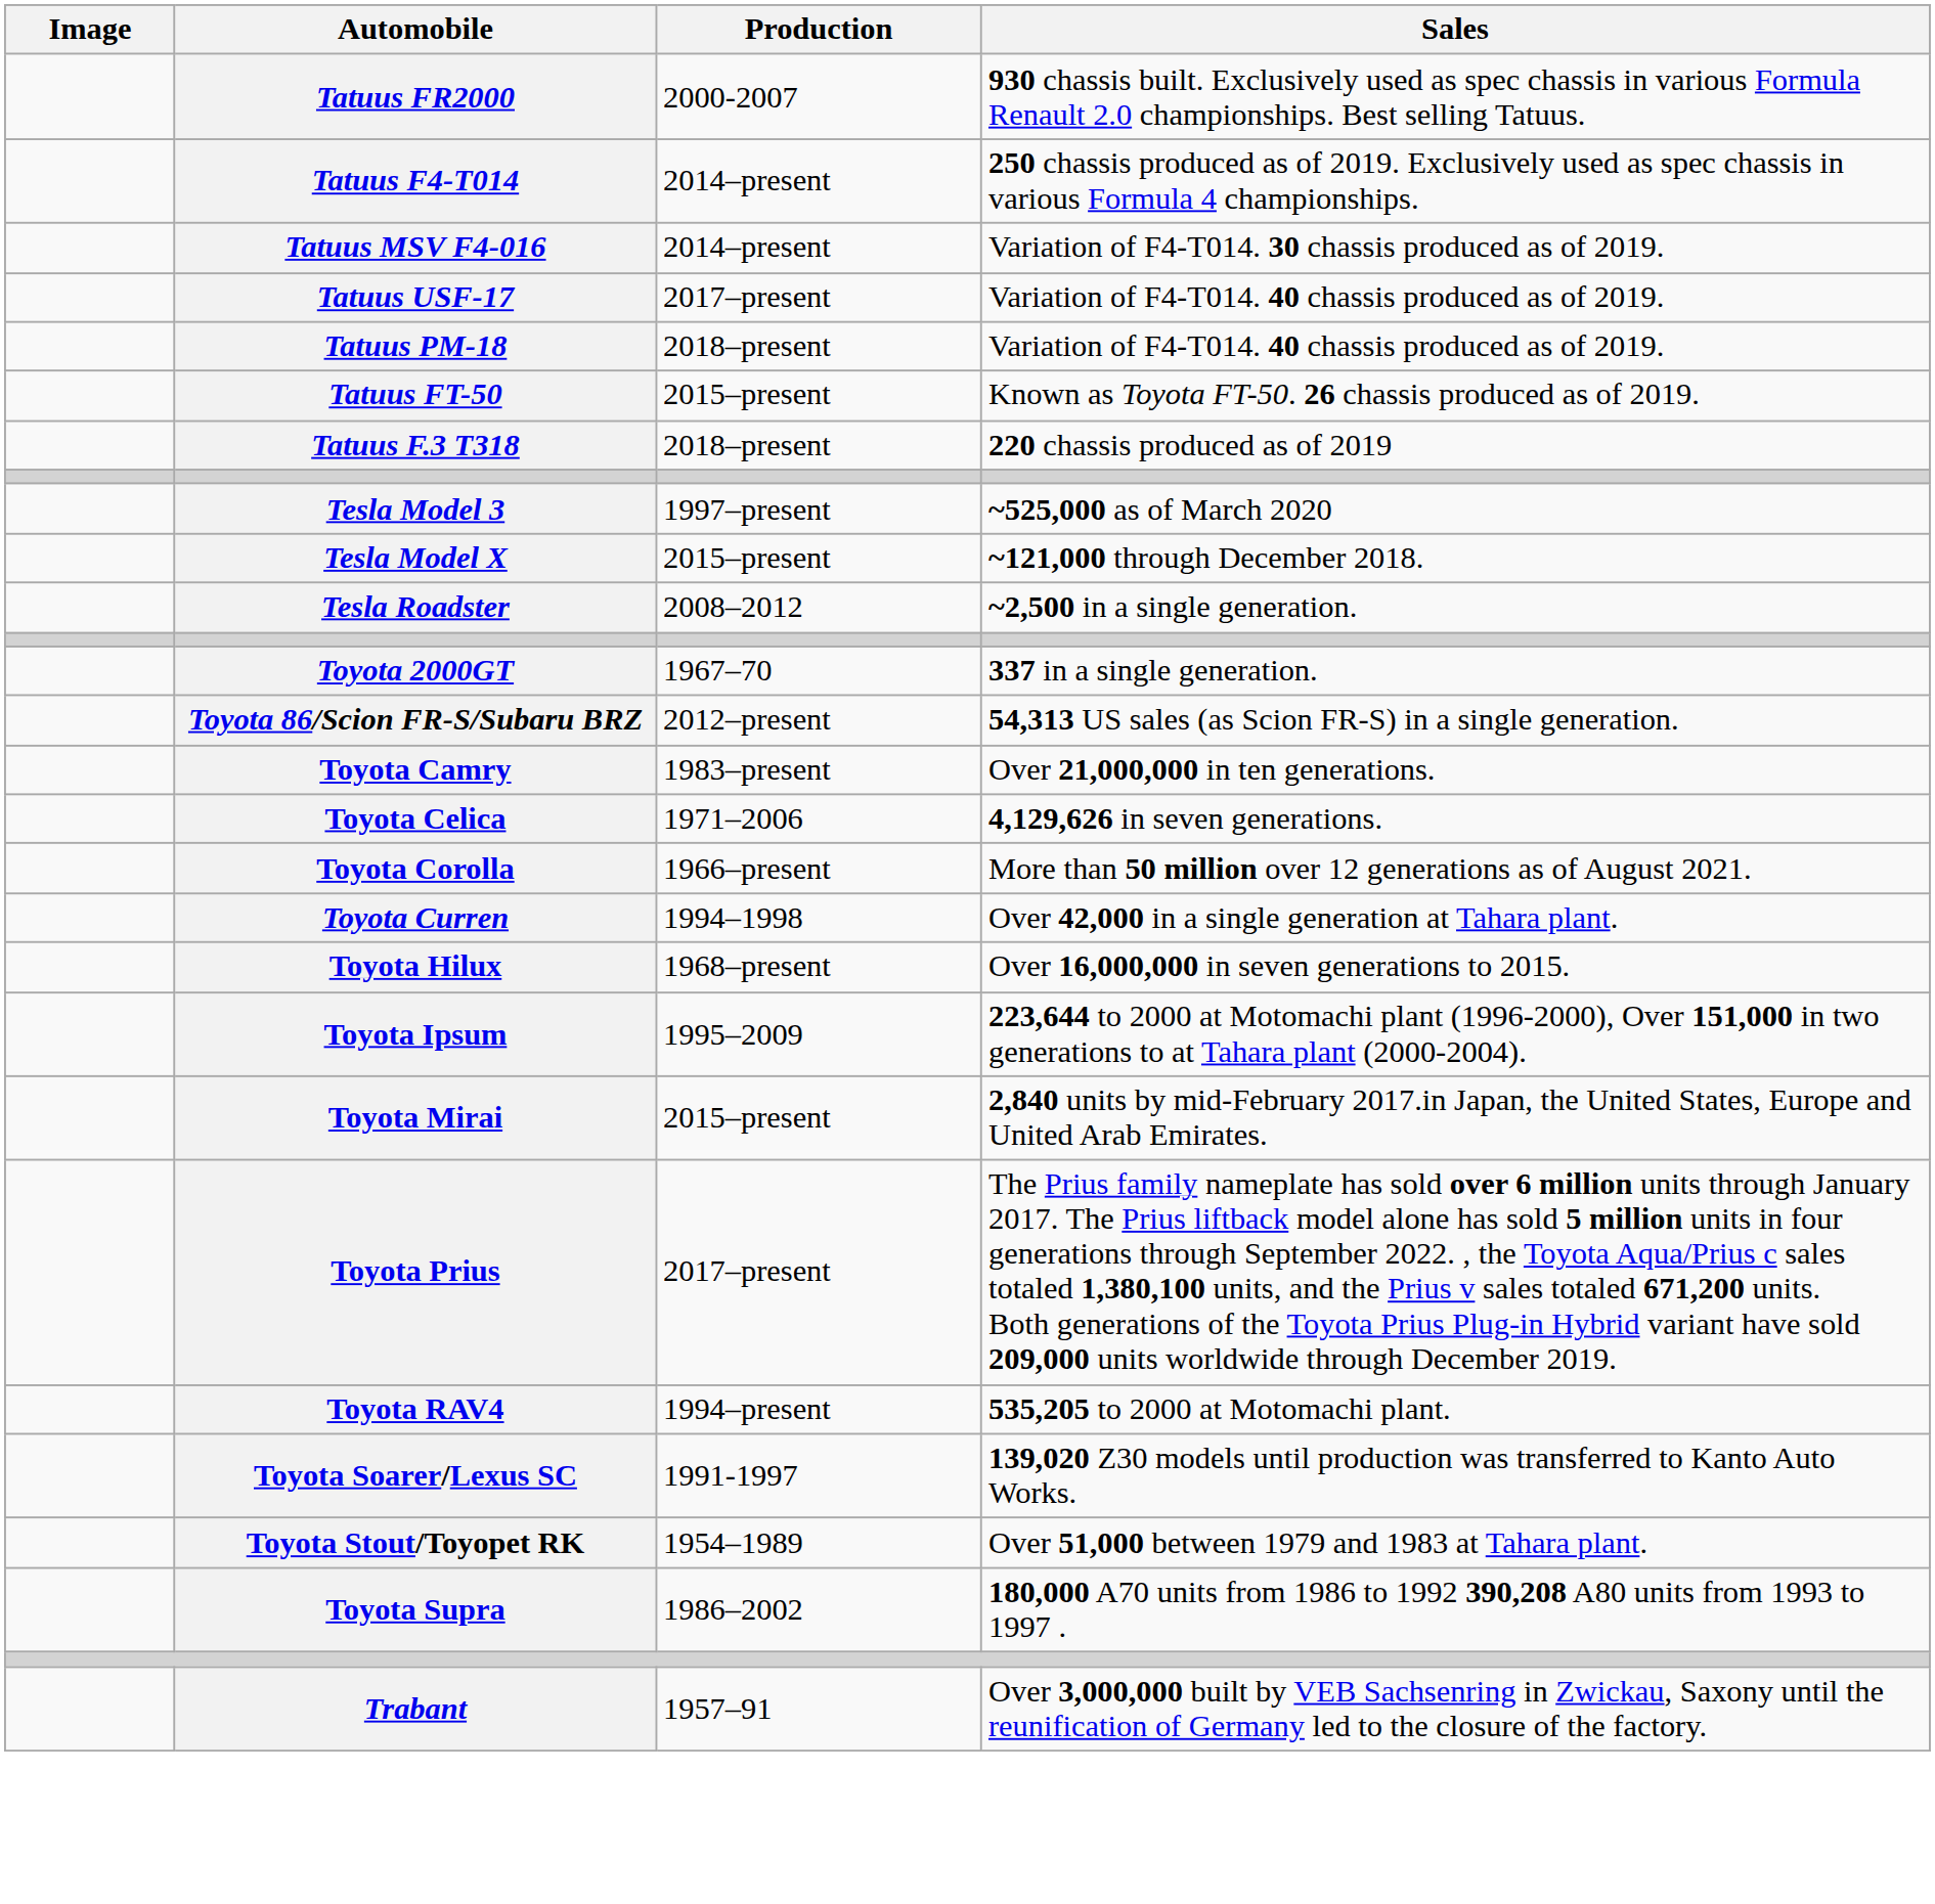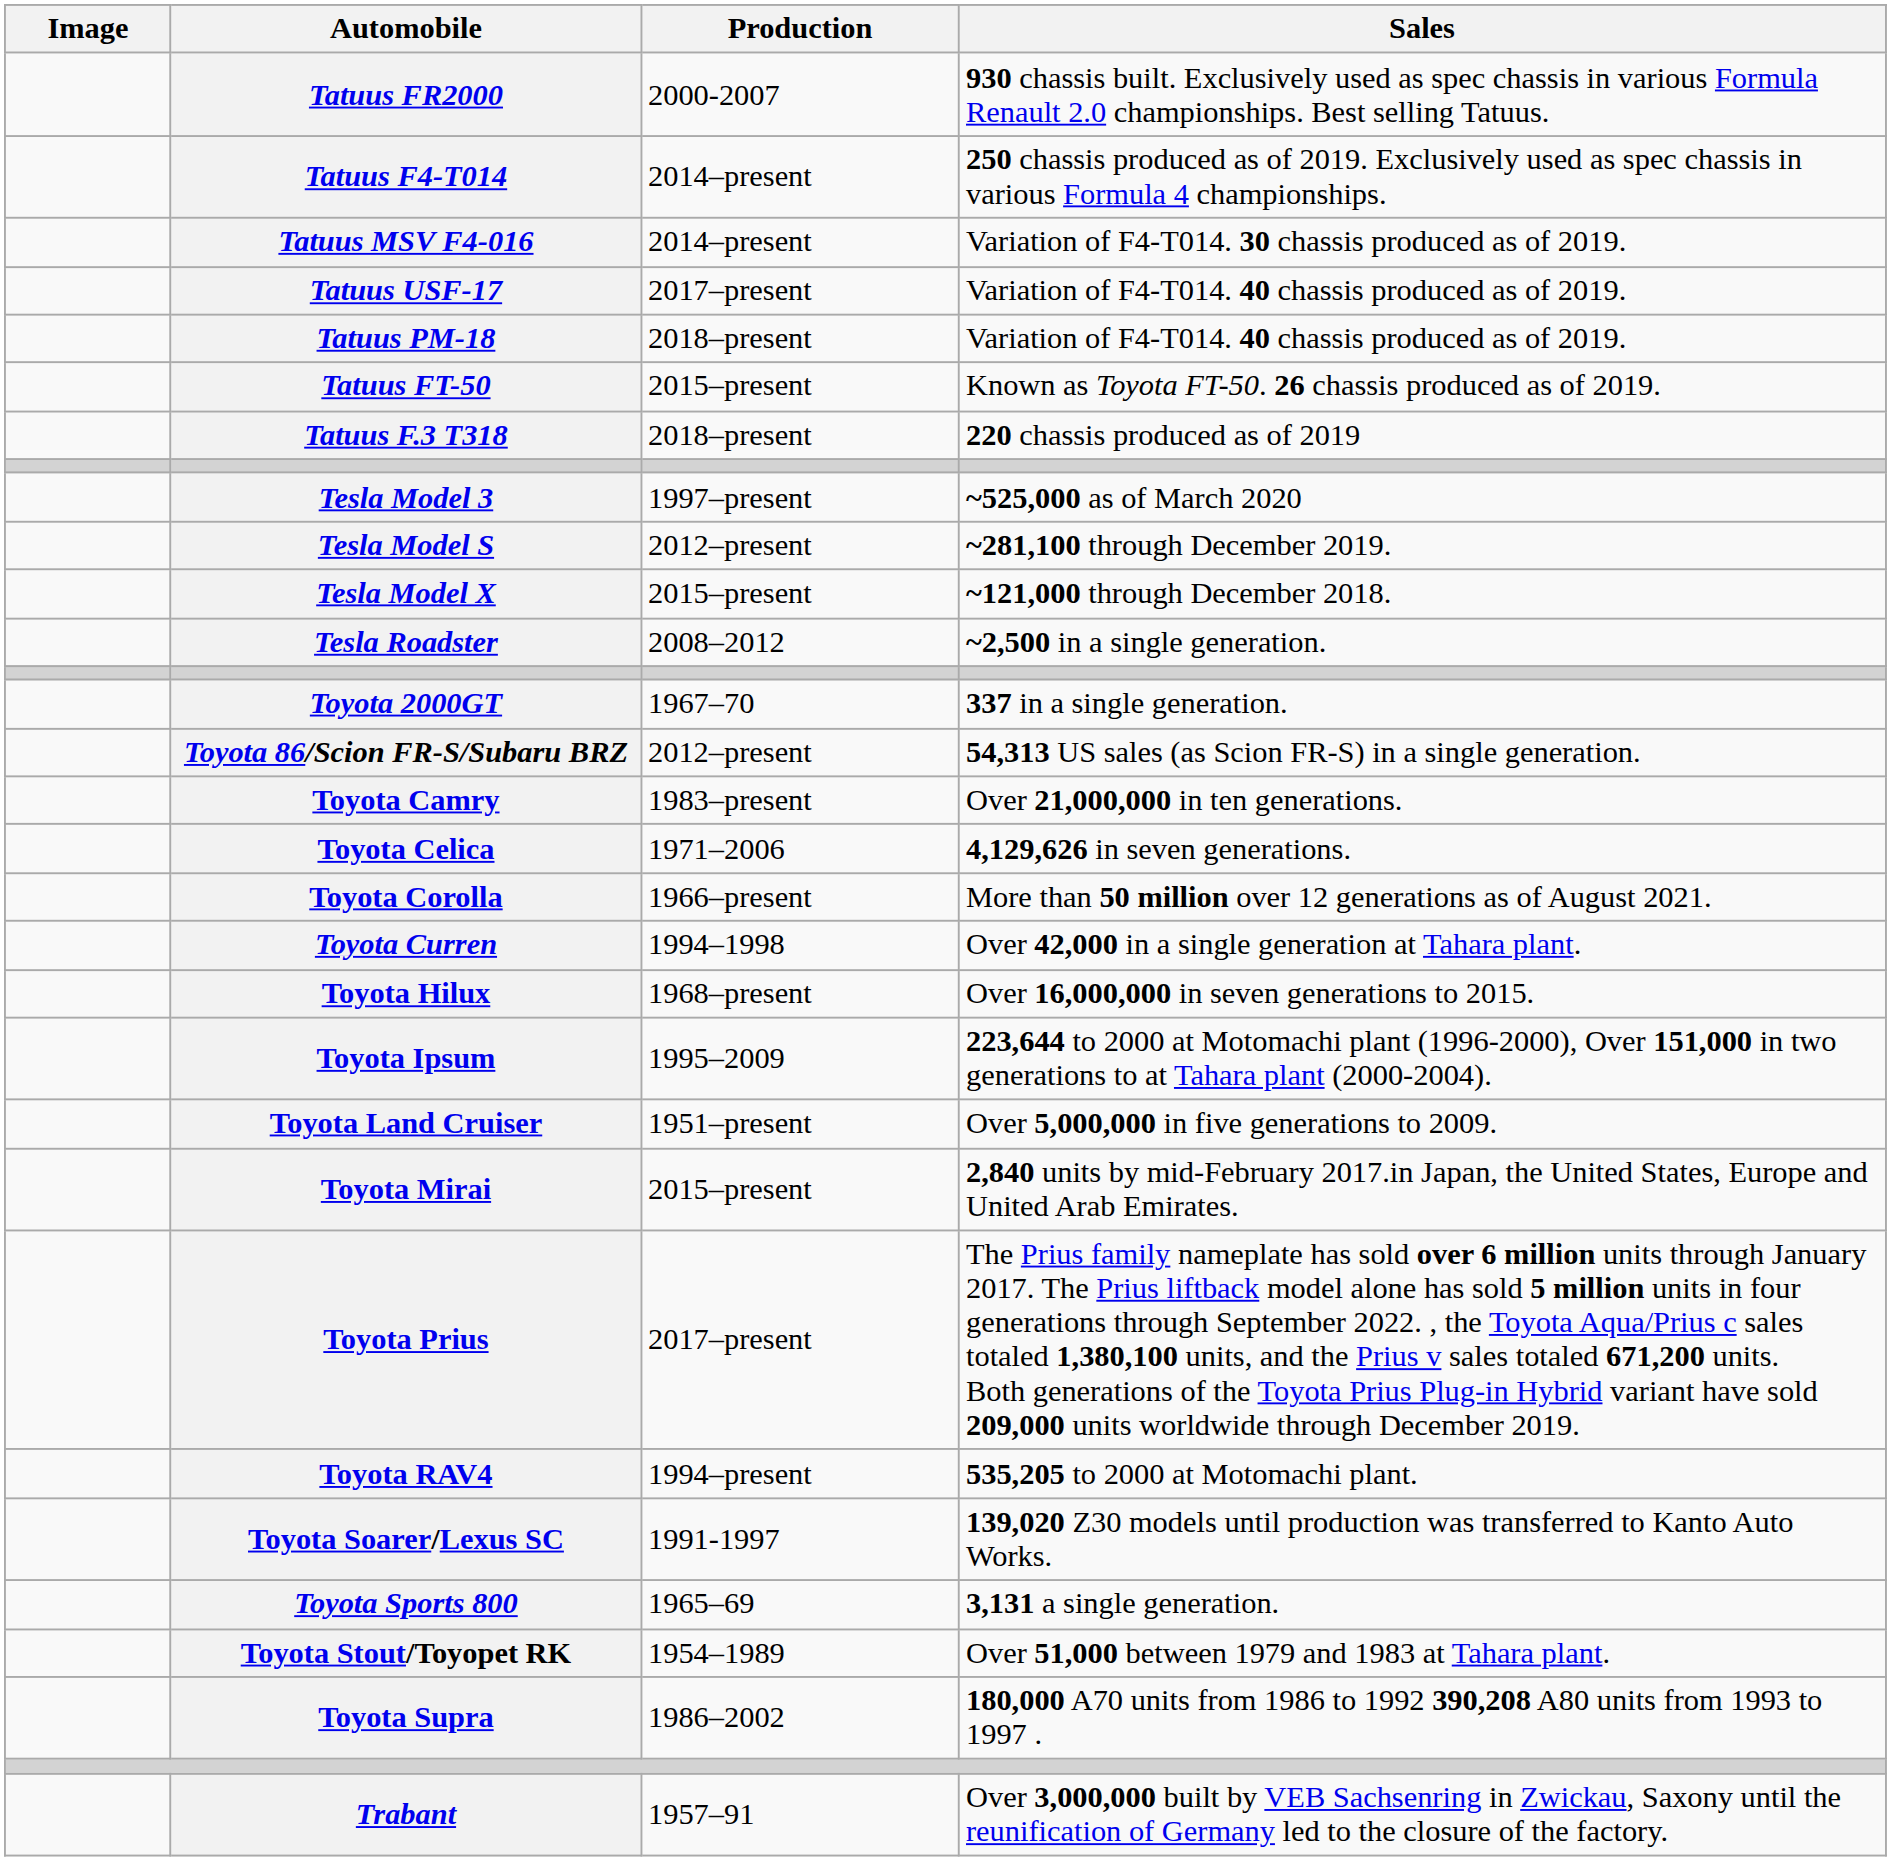+ row: Tesla Model S | 2012–present | ~281,100 through December 2019.
+ row: Toyota Land Cruiser | 1951–present | Over 5,000,000 in five generations to 2009.
+ row: Toyota Sports 800 | 1965–69 | 3,131 a single generation.
